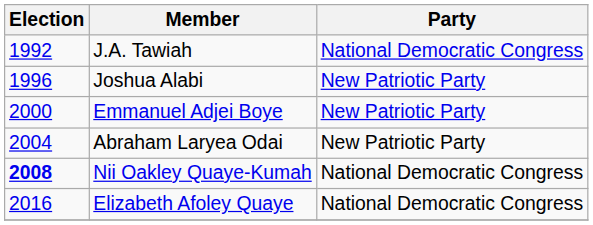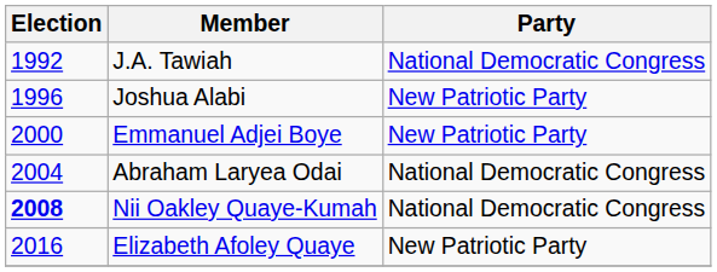Abraham Laryea Odai | Party: New Patriotic Party -> National Democratic Congress
Elizabeth Afoley Quaye | Party: National Democratic Congress -> New Patriotic Party
